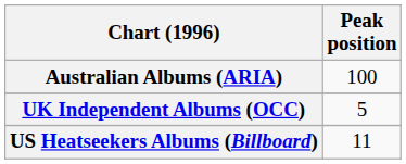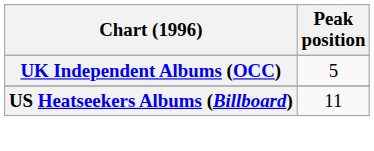- row: Australian Albums (ARIA) | 100
